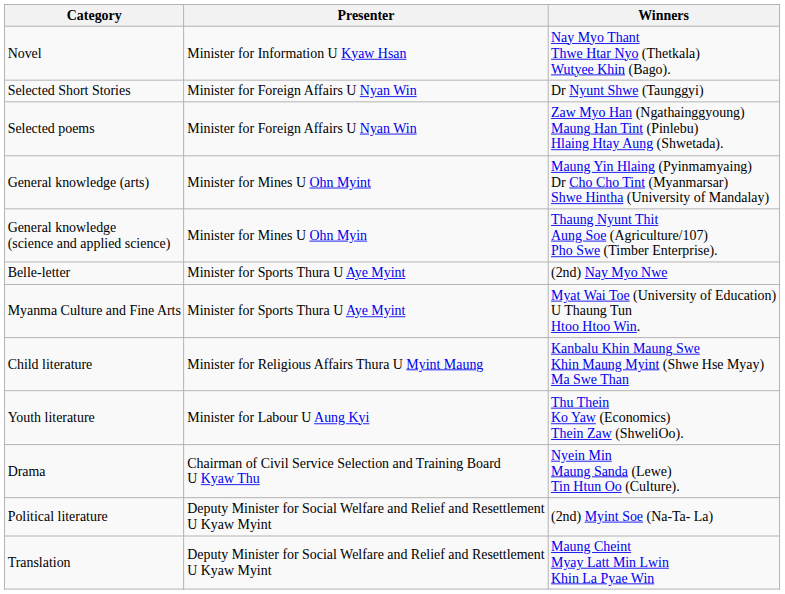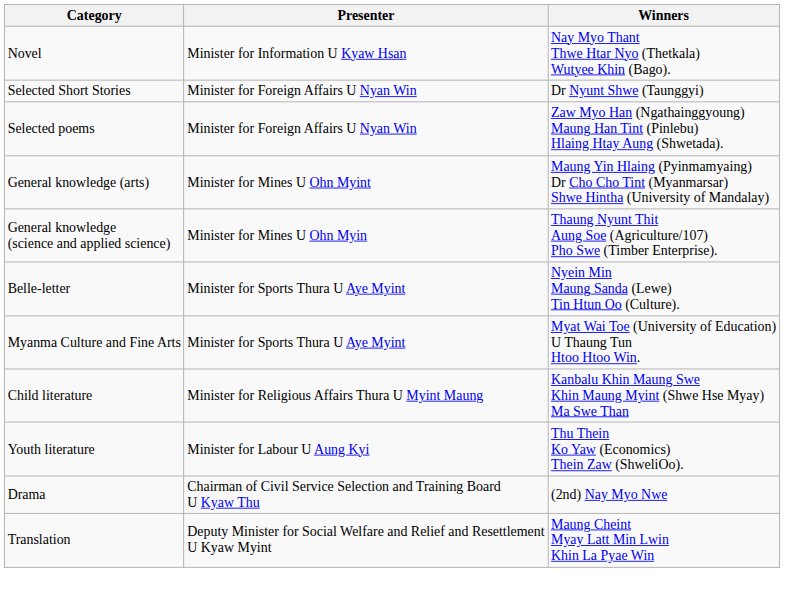Belle-letter | Winners: (2nd) Nay Myo Nwe -> Nyein Min Maung Sanda (Lewe) Tin Htun Oo (Culture).
Drama | Winners: Nyein Min Maung Sanda (Lewe) Tin Htun Oo (Culture). -> (2nd) Nay Myo Nwe
- row: Political literature | Deputy Minister for Social Welfare and Relief and Resettlement U Kyaw Myint | (2nd) Myint Soe (Na-Ta- La)
